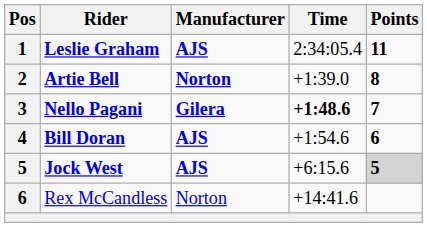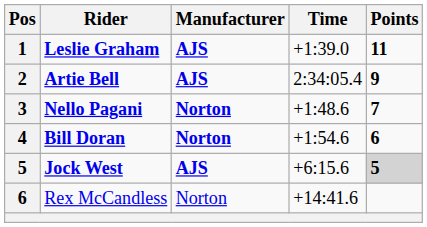Leslie Graham | Time: 2:34:05.4 -> +1:39.0
Artie Bell | Manufacturer: Norton -> AJS
Artie Bell | Time: +1:39.0 -> 2:34:05.4
Artie Bell | Points: 8 -> 9
Nello Pagani | Manufacturer: Gilera -> Norton
Nello Pagani | Time: bold -> normal
Bill Doran | Manufacturer: AJS -> Norton
